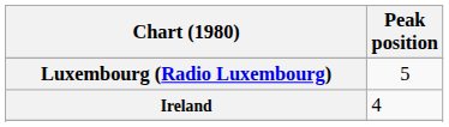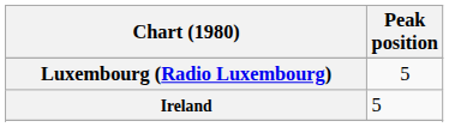Ireland | Peak position: 4 -> 5
